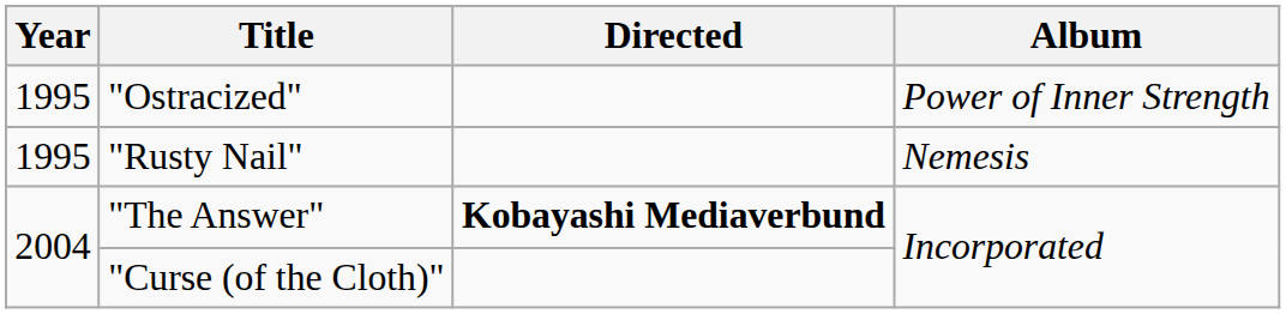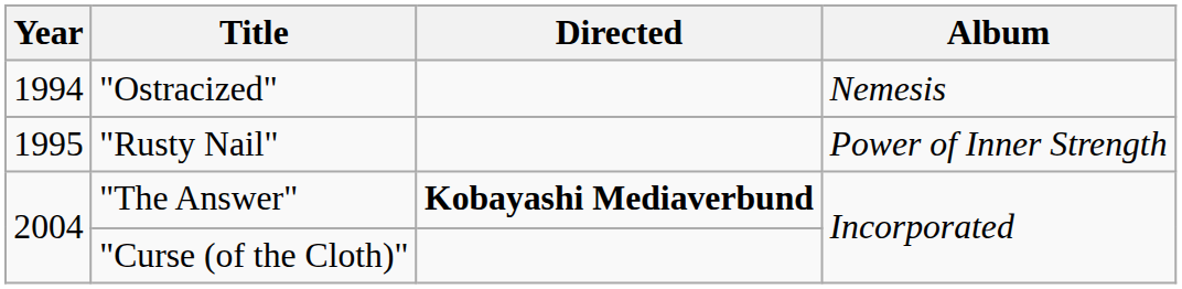"Ostracized" | Year: 1995 -> 1994
"Ostracized" | Album: Power of Inner Strength -> Nemesis
"Rusty Nail" | Album: Nemesis -> Power of Inner Strength
